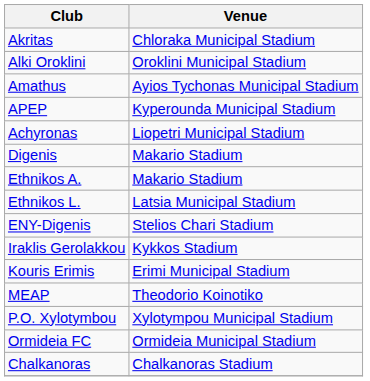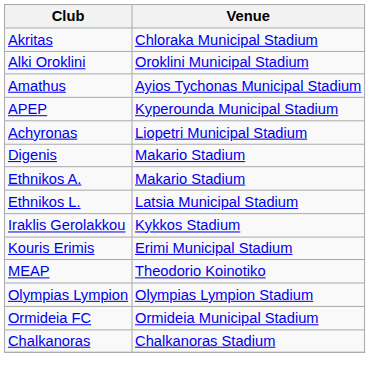- row: ENY-Digenis | Stelios Chari Stadium
+ row: Olympias Lympion | Olympias Lympion Stadium
- row: P.O. Xylotymbou | Xylotympou Municipal Stadium
